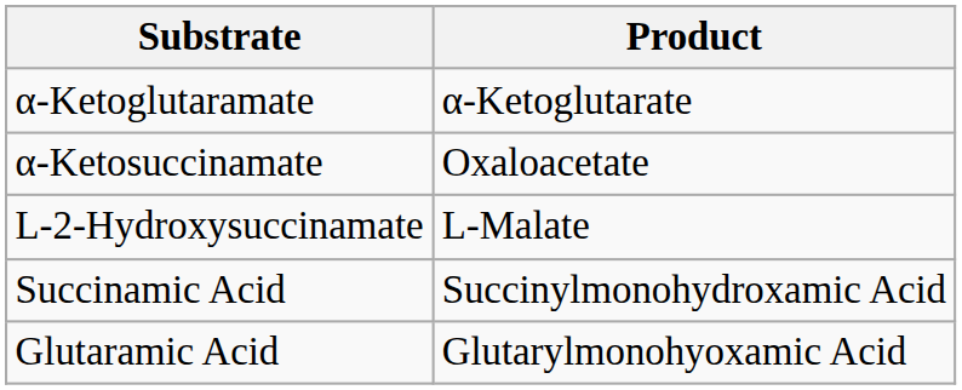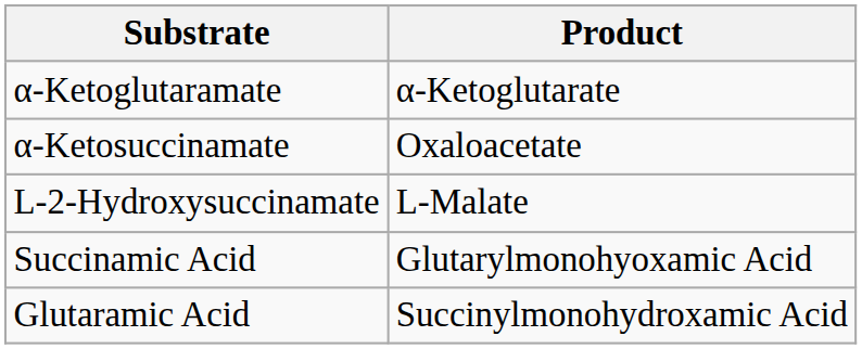Succinamic Acid | Product: Succinylmonohydroxamic Acid -> Glutarylmonohyoxamic Acid
Glutaramic Acid | Product: Glutarylmonohyoxamic Acid -> Succinylmonohydroxamic Acid
